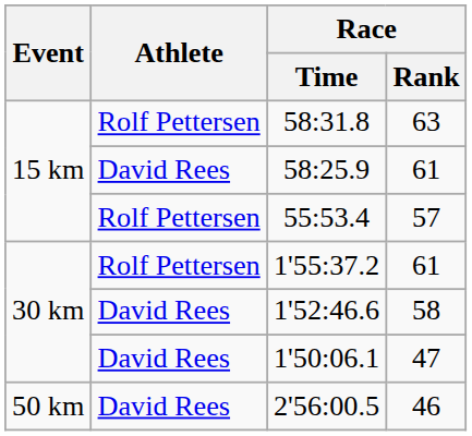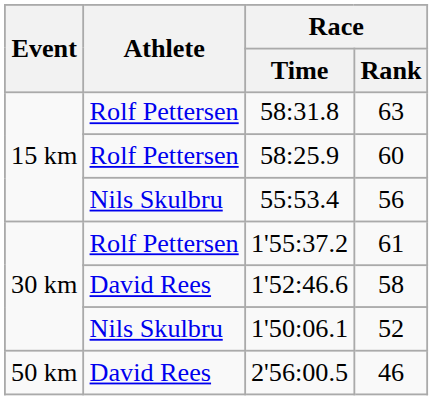58:25.9 | Athlete: David Rees -> Rolf Pettersen
58:25.9 | Race / Rank: 61 -> 60
55:53.4 | Athlete: Rolf Pettersen -> Nils Skulbru
55:53.4 | Race / Rank: 57 -> 56
1'50:06.1 | Athlete: David Rees -> Nils Skulbru
1'50:06.1 | Race / Rank: 47 -> 52
